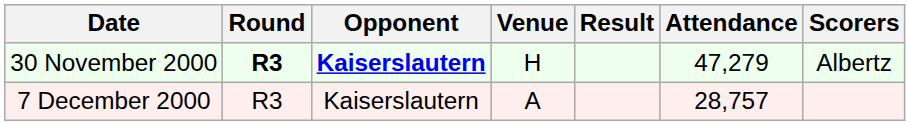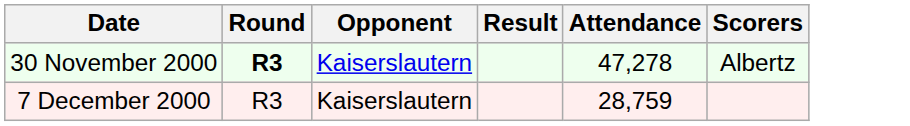- column: Venue | H | A
30 November 2000 | Opponent: bold -> normal
30 November 2000 | Attendance: 47,279 -> 47,278
7 December 2000 | Attendance: 28,757 -> 28,759
